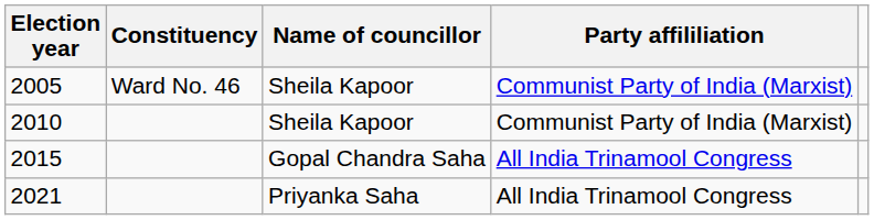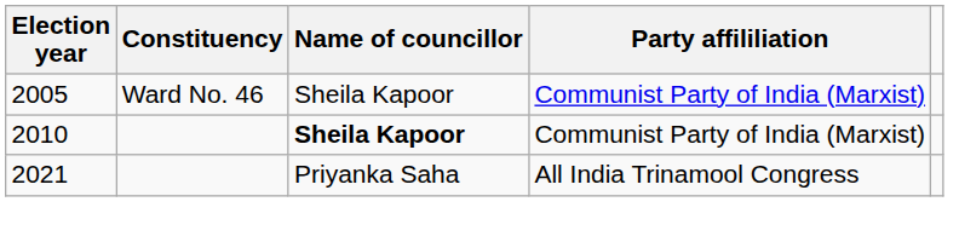2010 | Name of councillor: normal -> bold
- row: 2015 | Gopal Chandra Saha | All India Trinamool Congress
